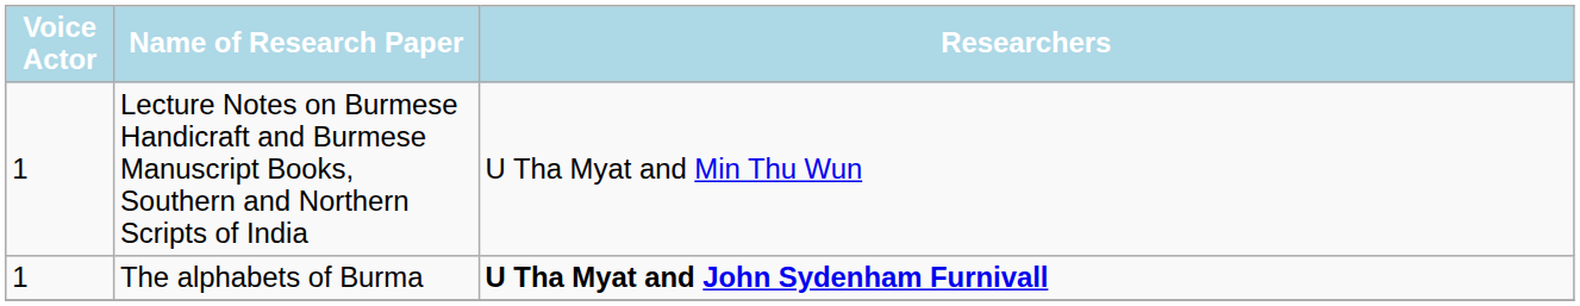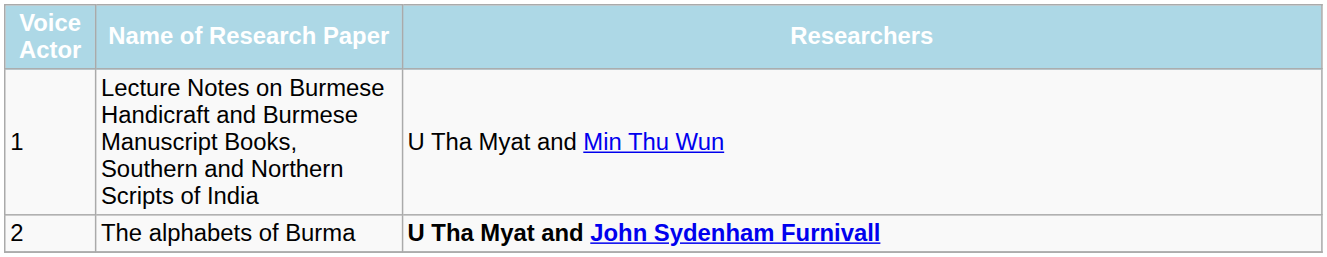The alphabets of Burma | Voice Actor: 1 -> 2
